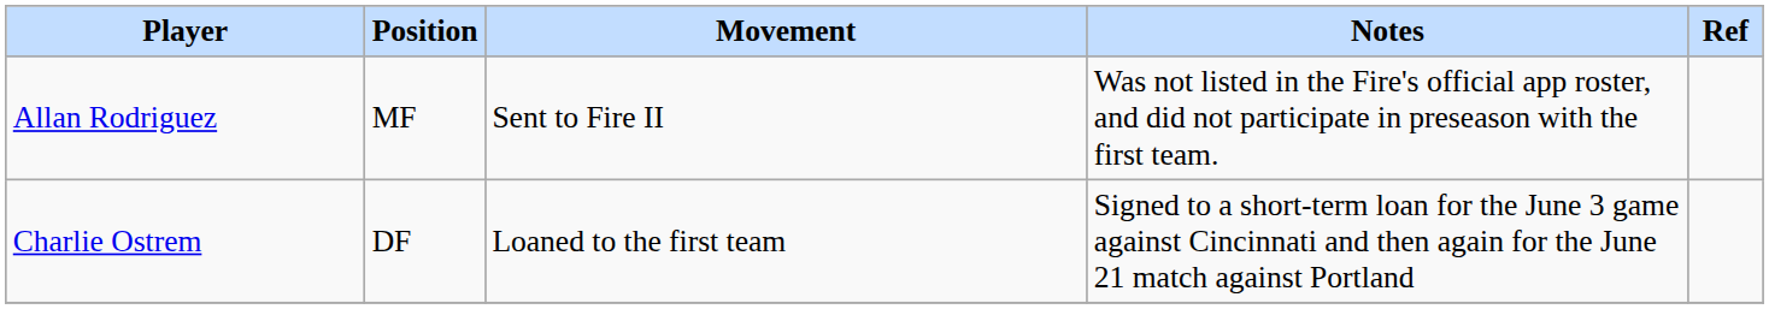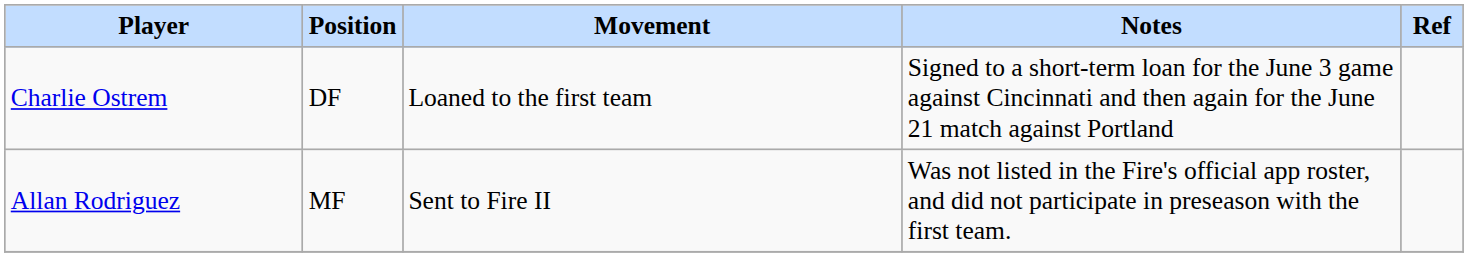rows swapped: Allan Rodriguez <-> Charlie Ostrem
